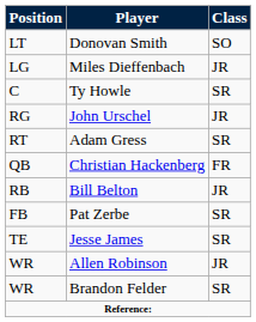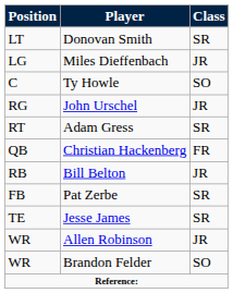Donovan Smith | Class: SO -> SR
Ty Howle | Class: SR -> SO
Brandon Felder | Class: SR -> SO
